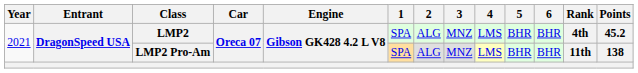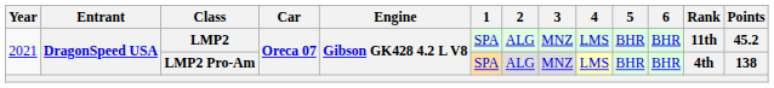LMP2 | Rank: 4th -> 11th
LMP2 Pro-Am | Rank: 11th -> 4th
